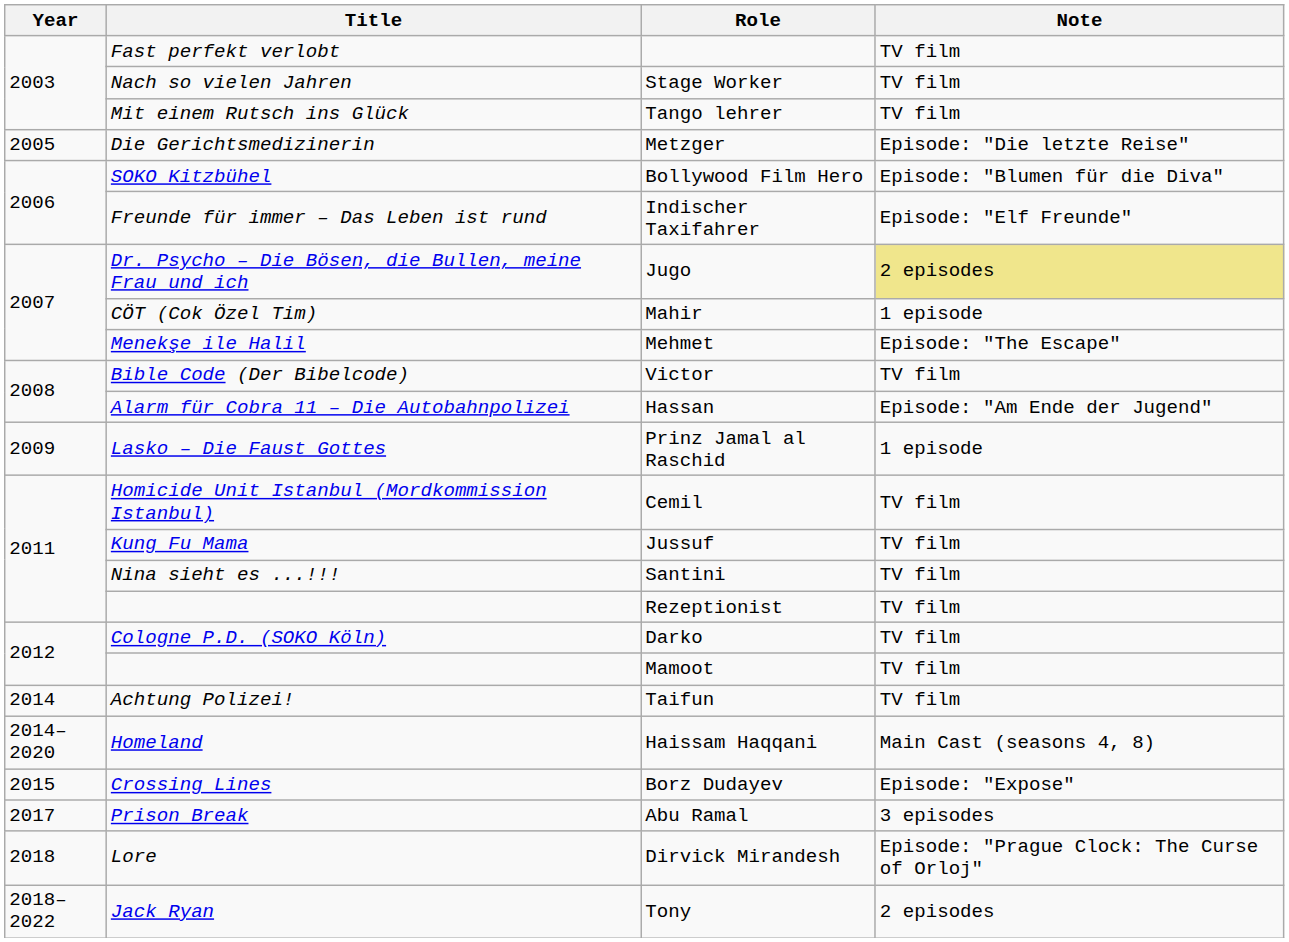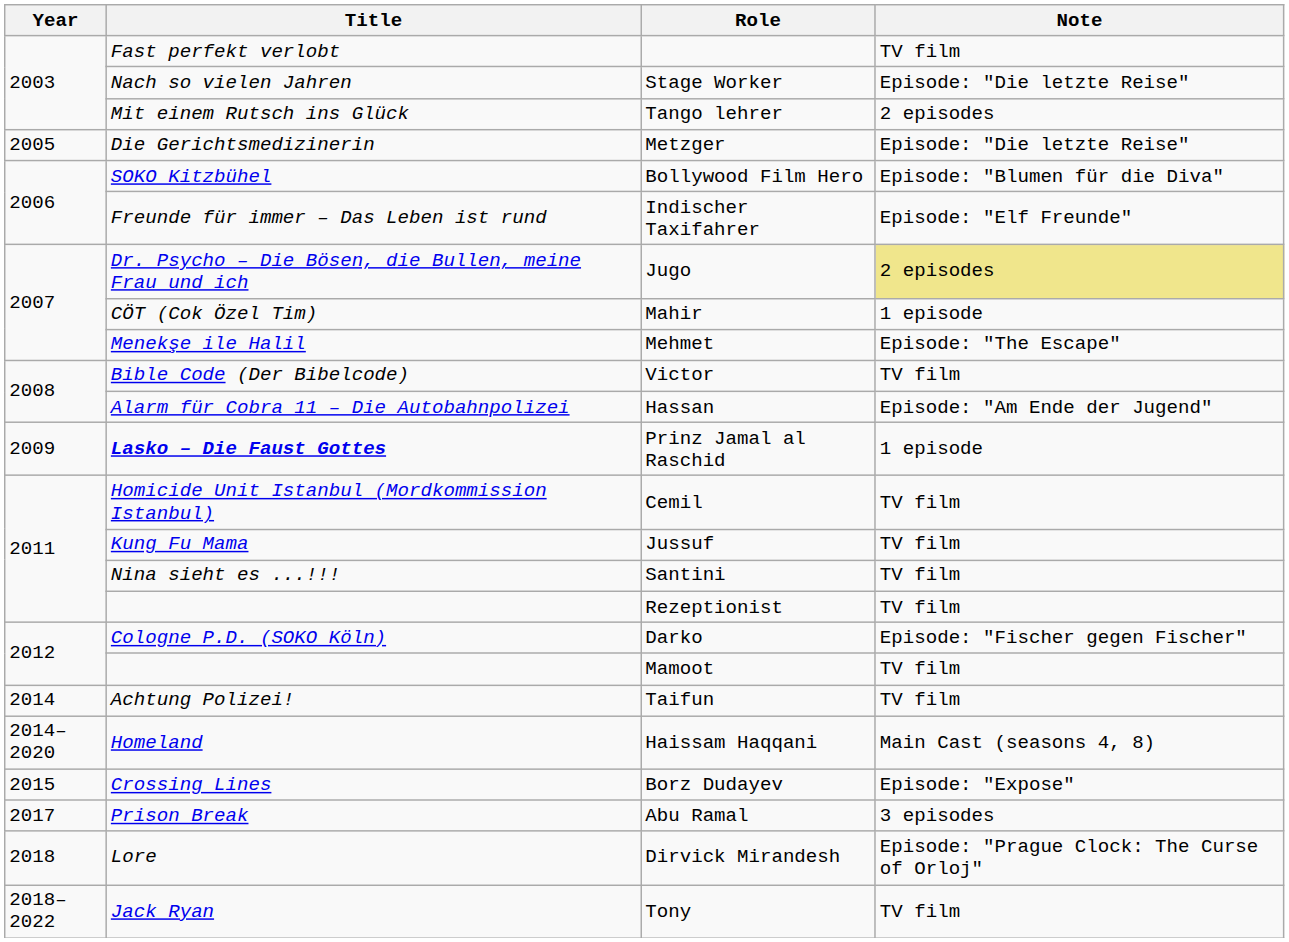Stage Worker | Note: TV film -> Episode: "Die letzte Reise"
Tango lehrer | Note: TV film -> 2 episodes
Prinz Jamal al Raschid | Title: normal -> bold
Darko | Note: TV film -> Episode: "Fischer gegen Fischer"
Tony | Note: 2 episodes -> TV film
